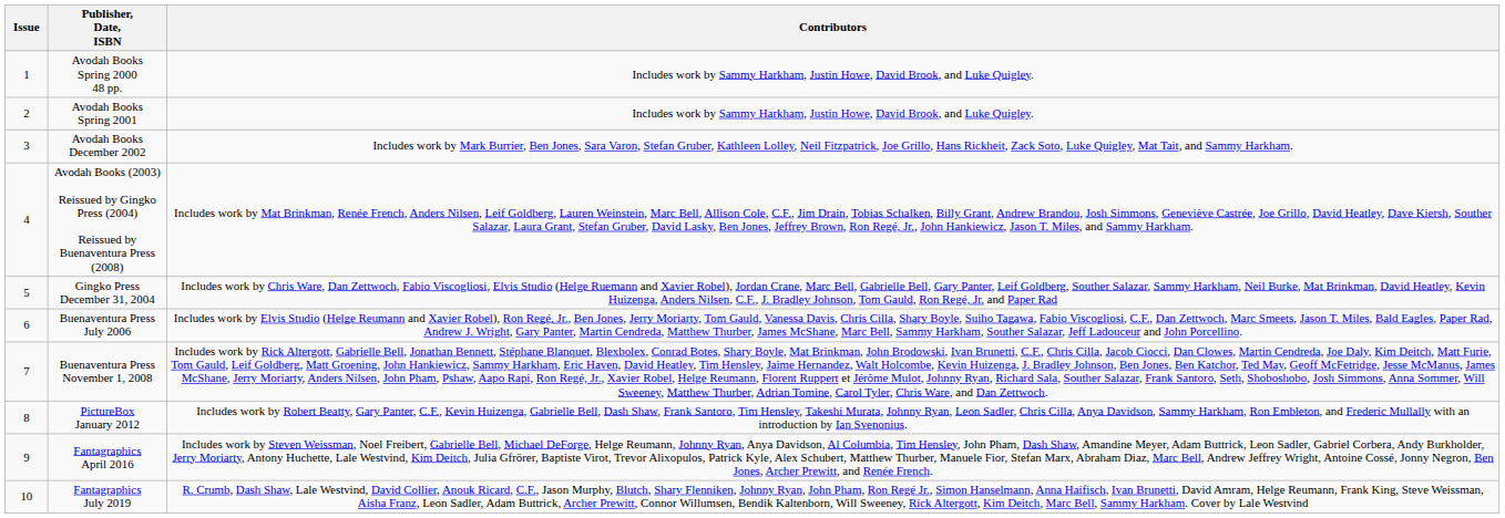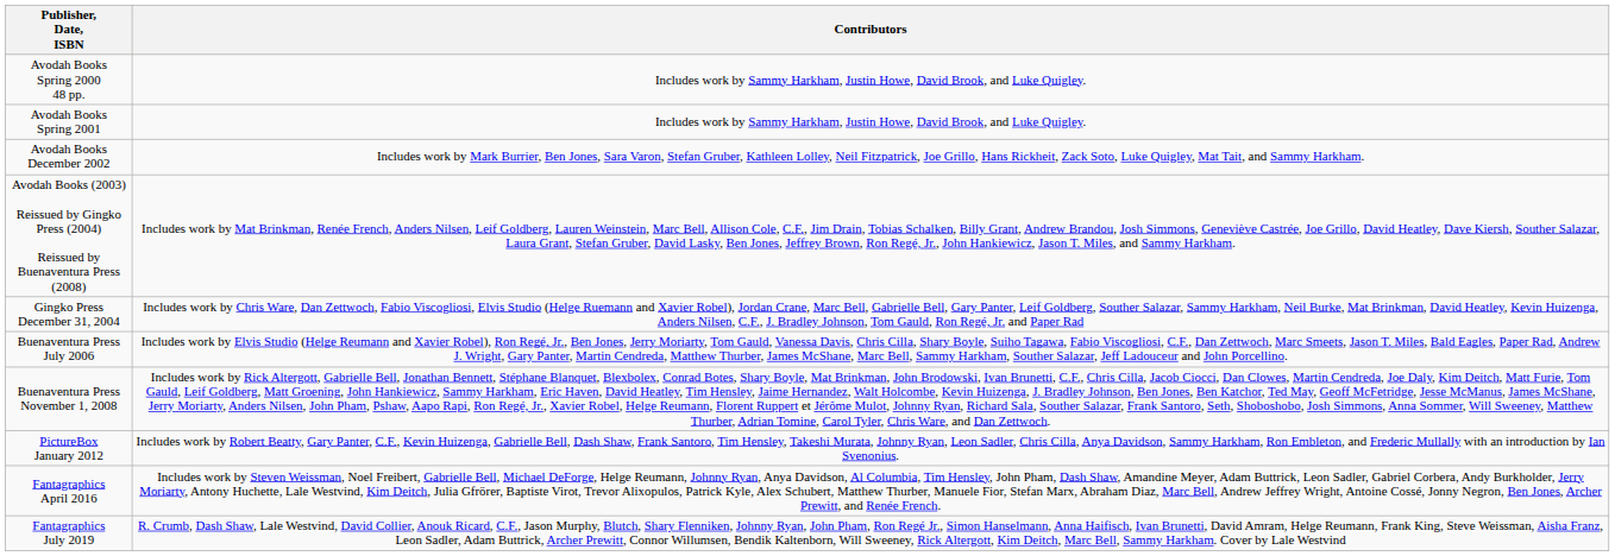- column: Issue | 1 | 2 | 3 | 4 | 5 | 6 | 7 | 8 | 9 | 10
